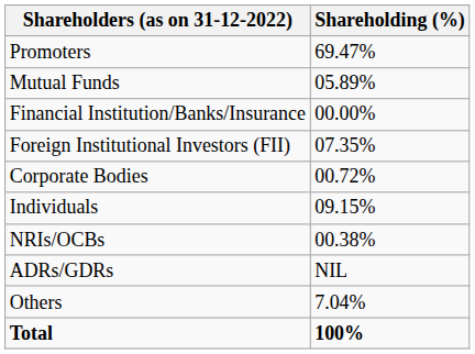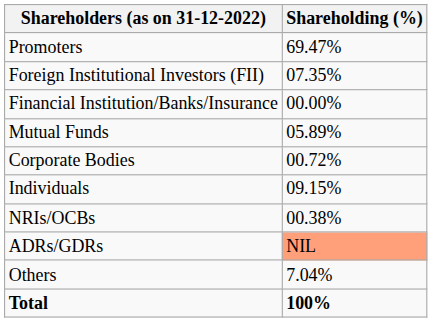rows swapped: Mutual Funds <-> Foreign Institutional Investors (FII)
ADRs/GDRs | Shareholding (%): no background -> lightsalmon background
